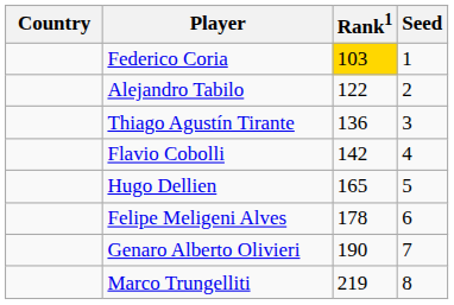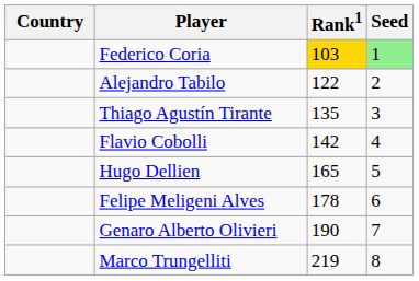Federico Coria | Seed: no background -> lightgreen background
Thiago Agustín Tirante | Rank1: 136 -> 135
